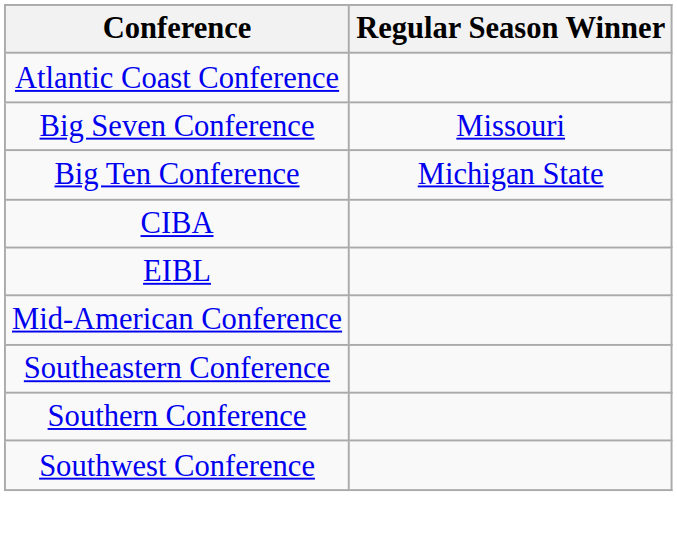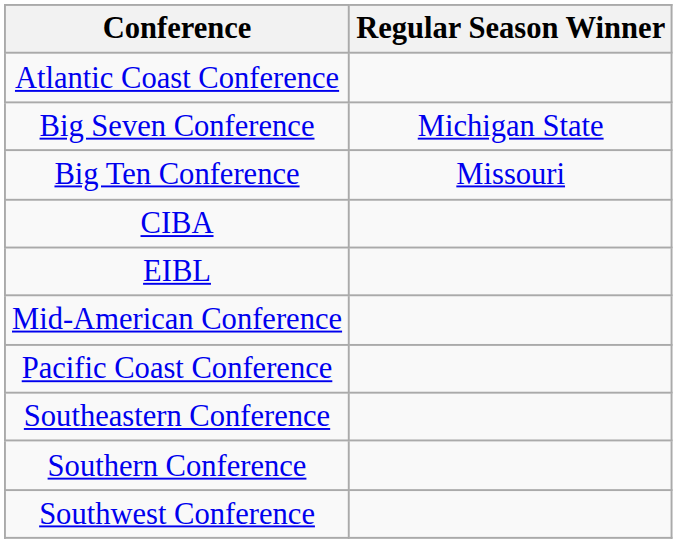Big Seven Conference | Regular Season Winner: Missouri -> Michigan State
Big Ten Conference | Regular Season Winner: Michigan State -> Missouri
+ row: Pacific Coast Conference
